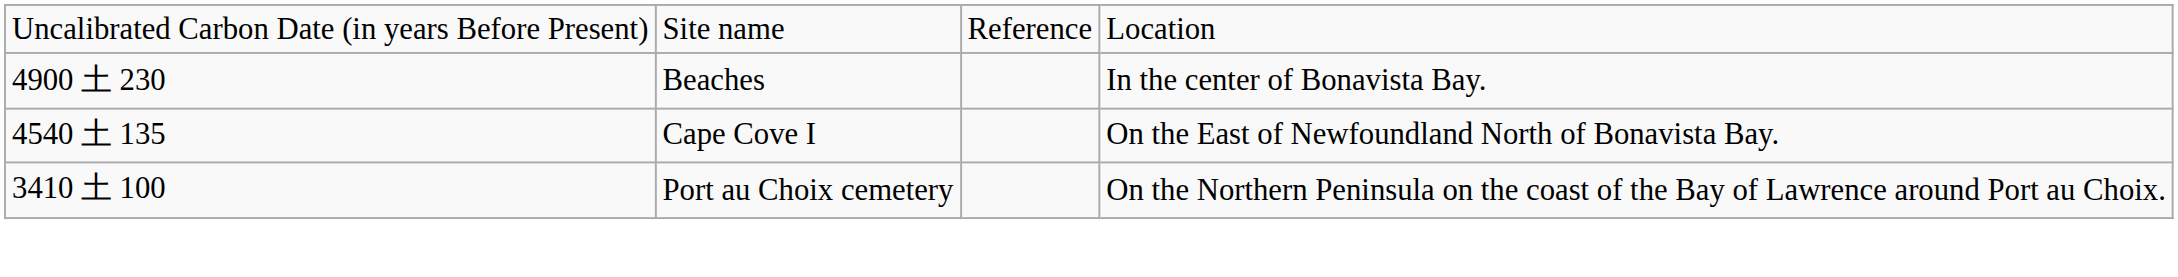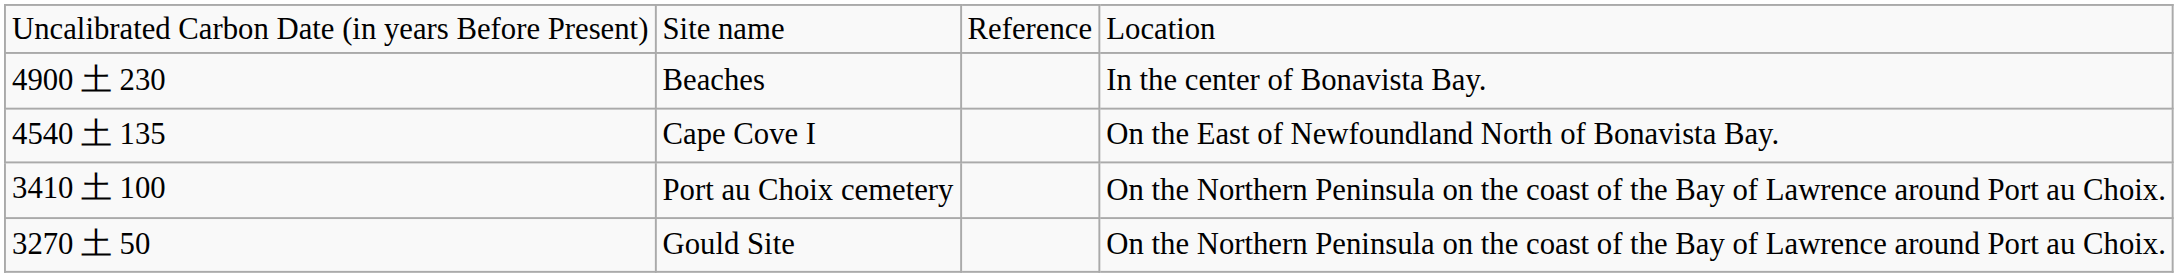+ row: 3270 土 50 | Gould Site | On the Northern Peninsula on the coast of the Bay of Lawrence around Port au Choix.
